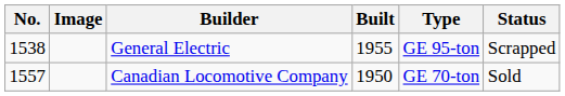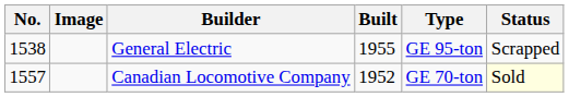Canadian Locomotive Company | Built: 1950 -> 1952
Canadian Locomotive Company | Status: no background -> lightyellow background
